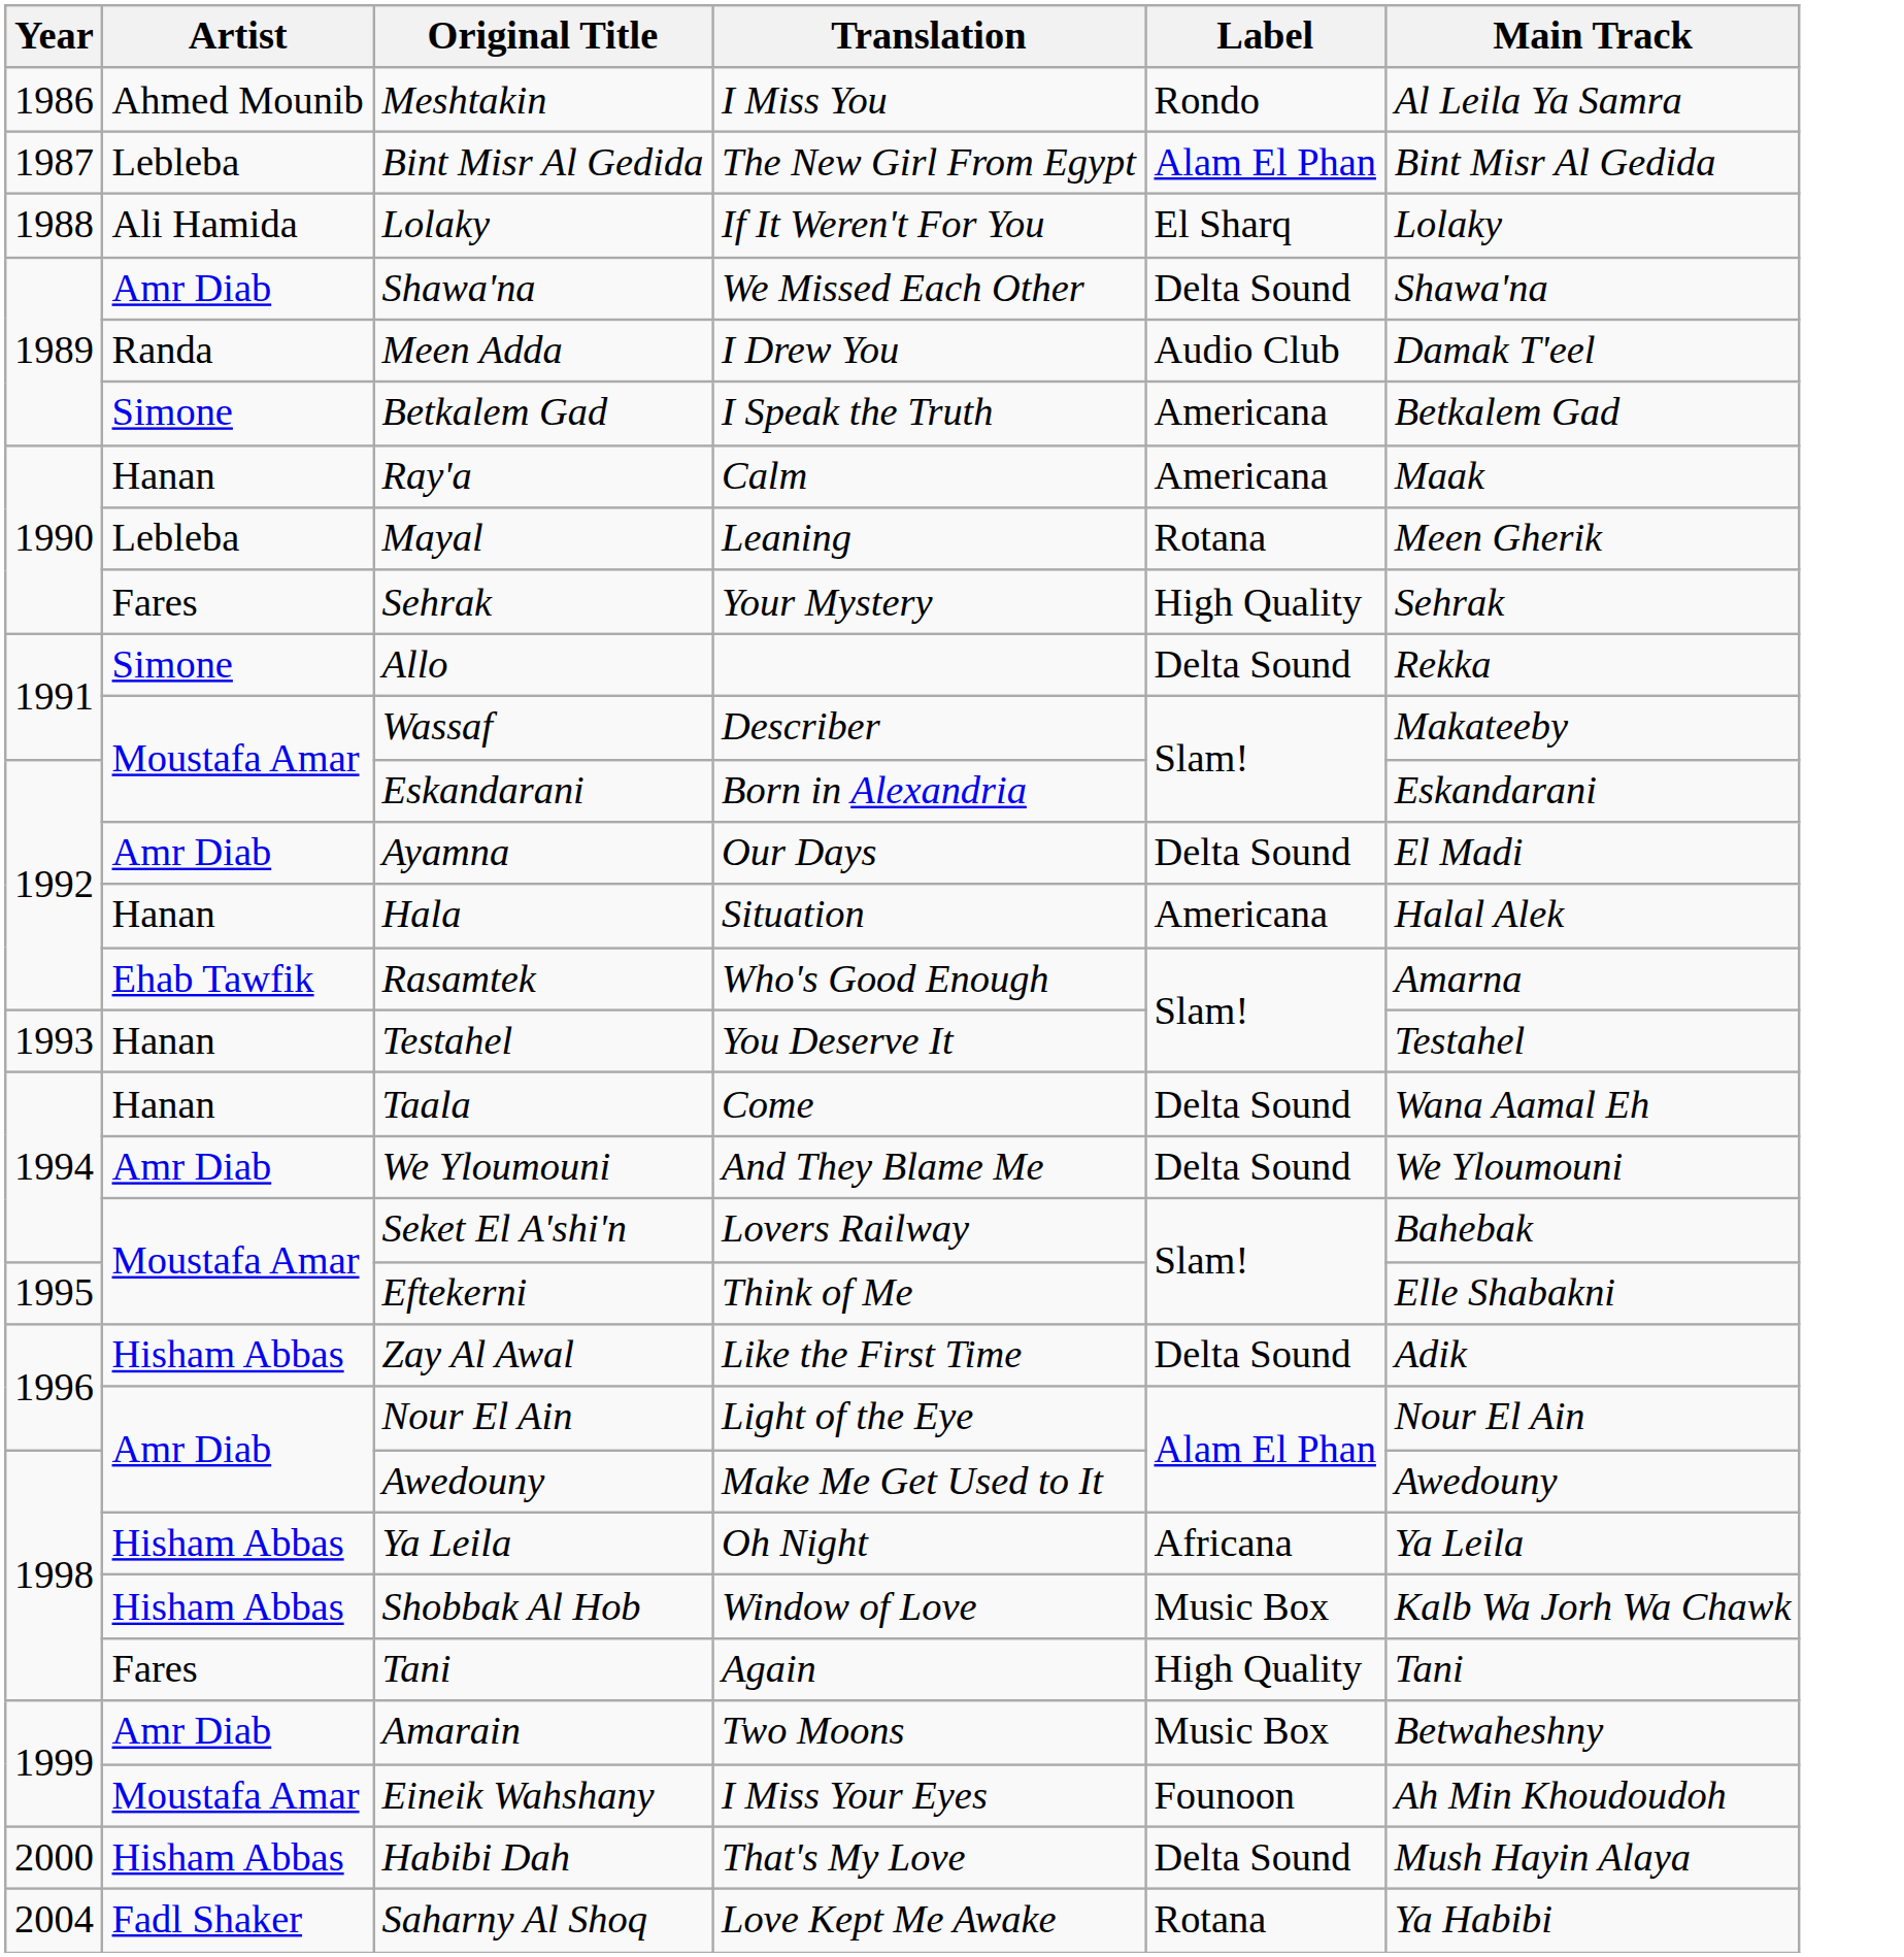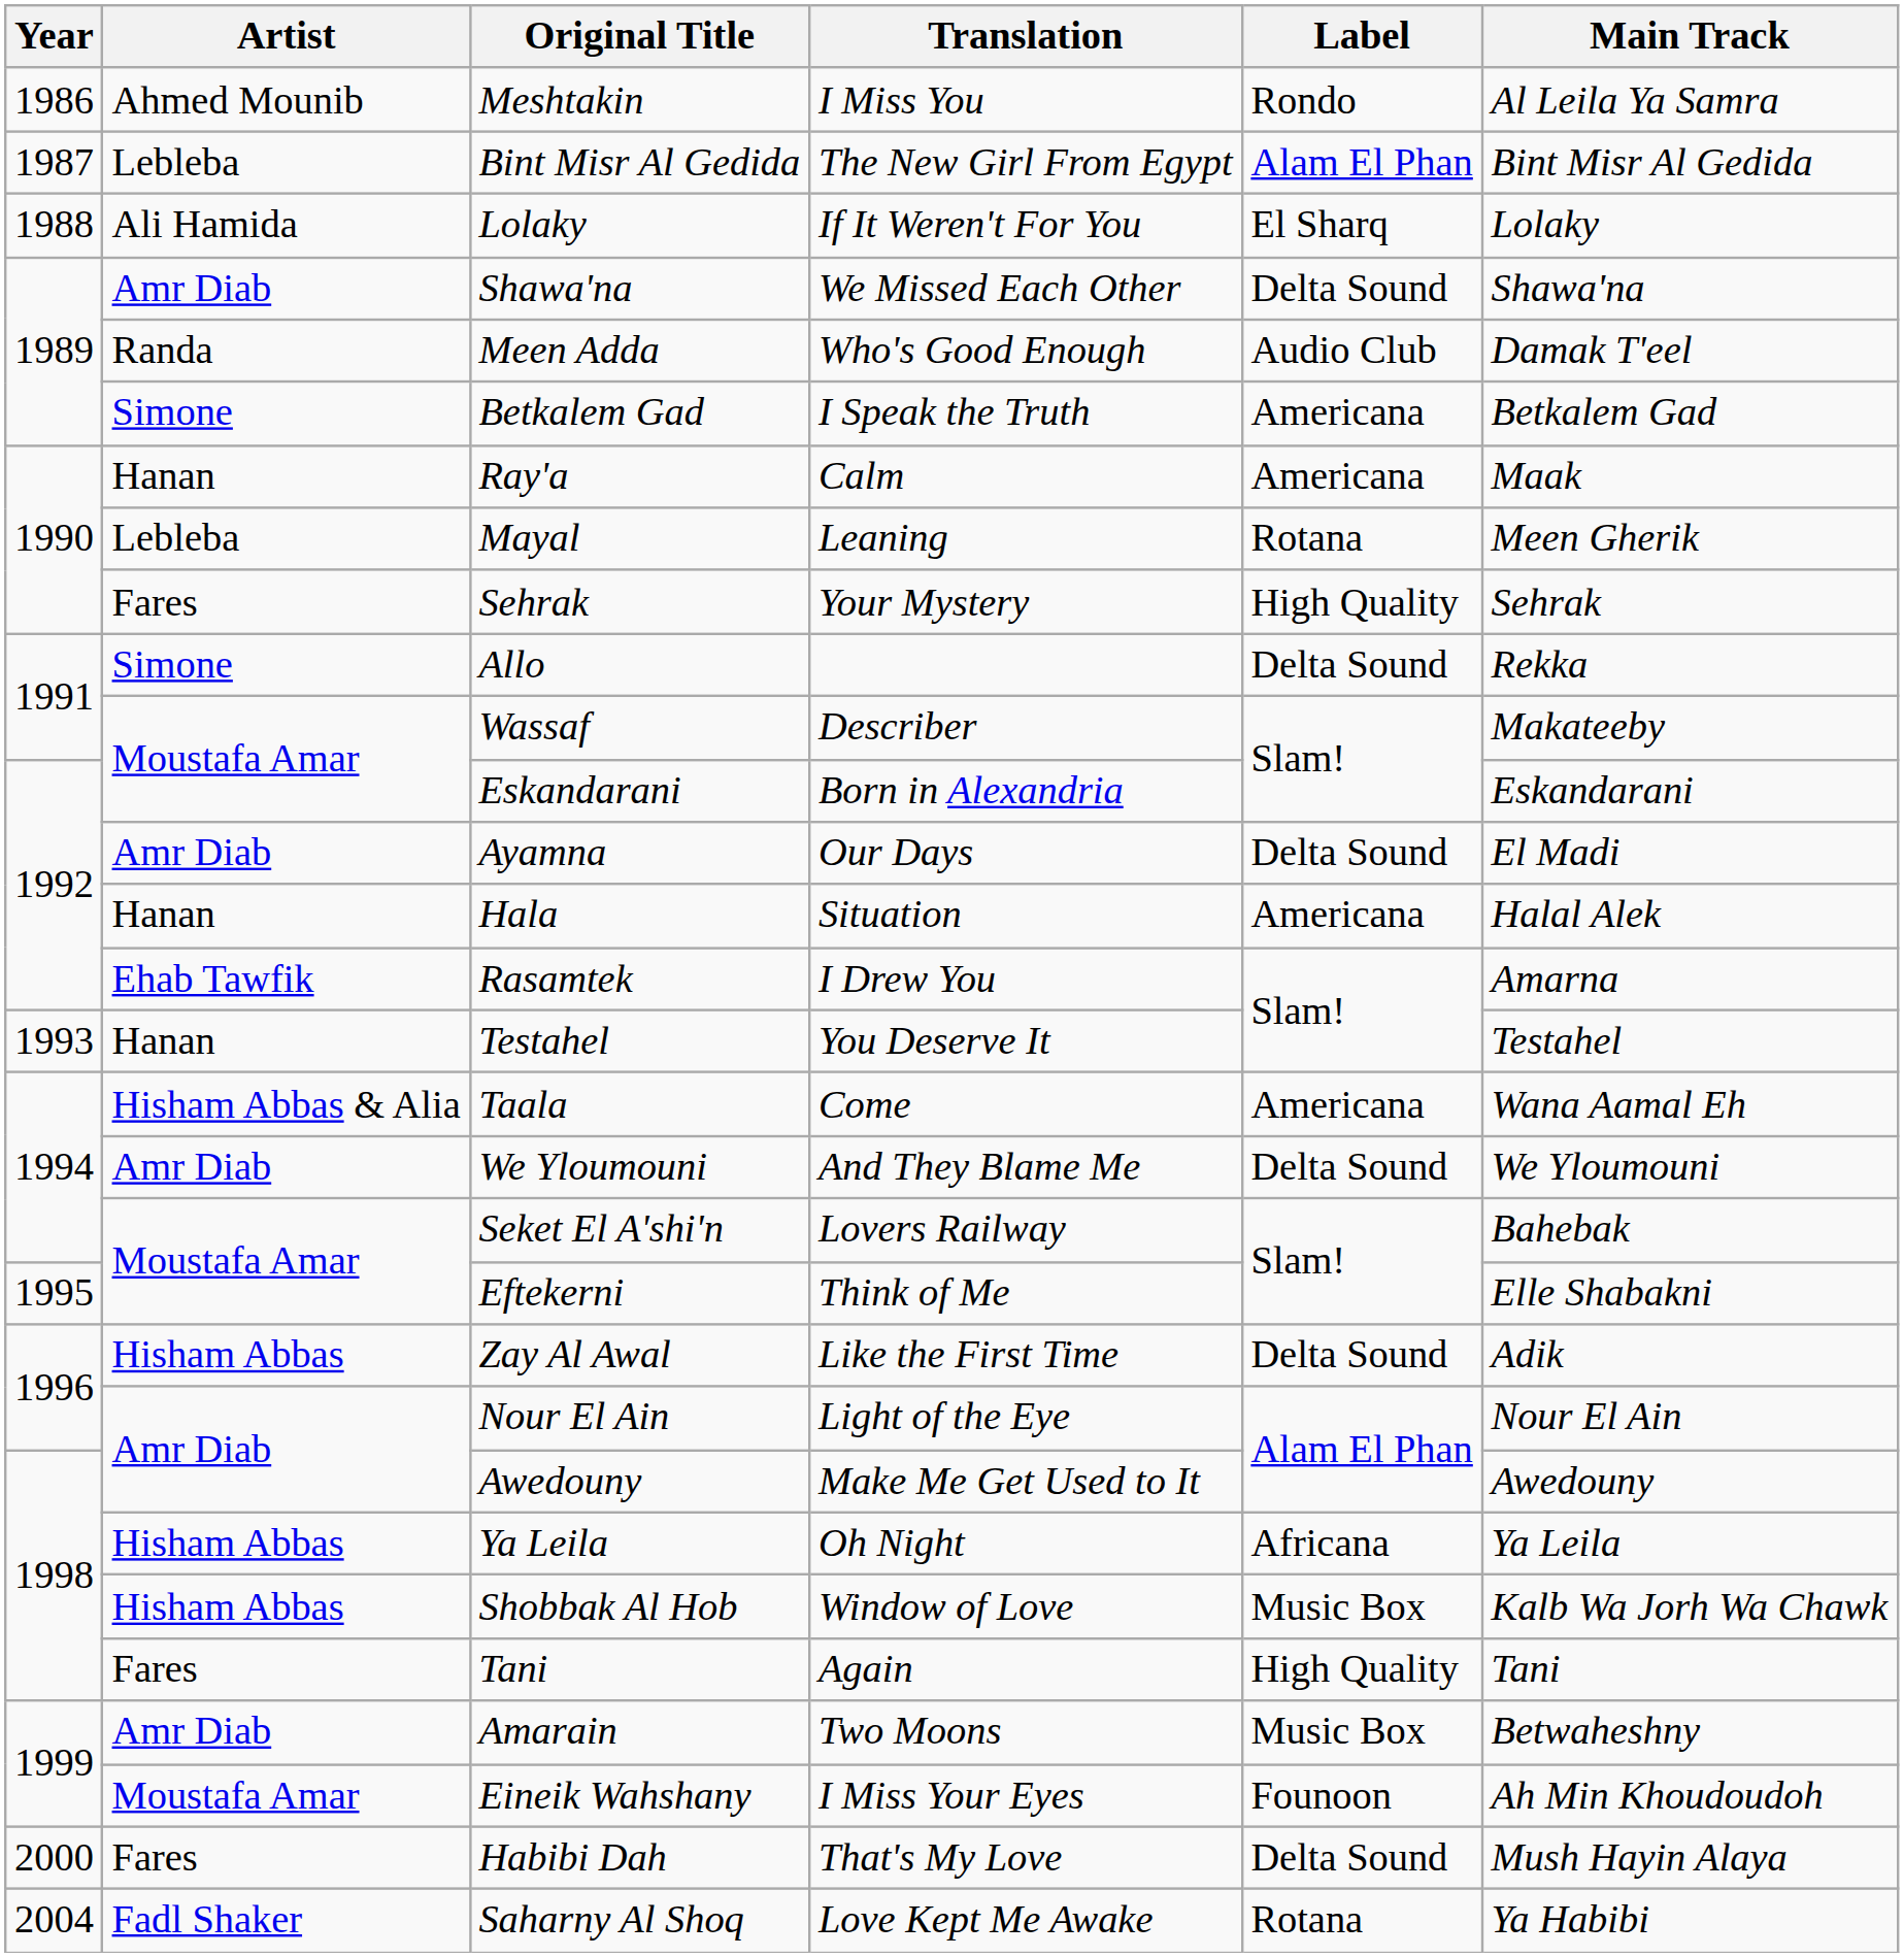Meen Adda | Translation: I Drew You -> Who's Good Enough
Rasamtek | Translation: Who's Good Enough -> I Drew You
Taala | Artist: Hanan -> Hisham Abbas & Alia
Taala | Label: Delta Sound -> Americana
Habibi Dah | Artist: Hisham Abbas -> Fares
